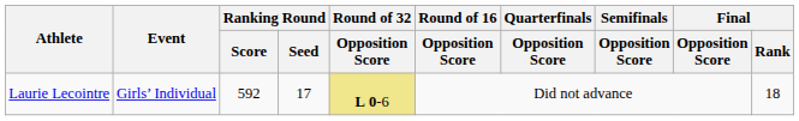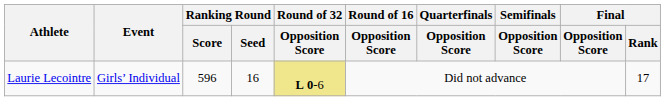Laurie Lecointre | Ranking Round / Score: 592 -> 596
Laurie Lecointre | Ranking Round / Seed: 17 -> 16
Laurie Lecointre | Final / Rank: 18 -> 17
